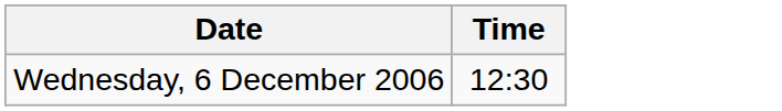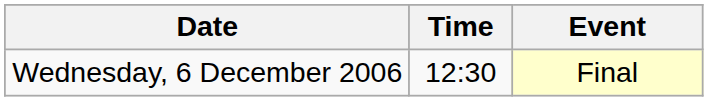+ column: Event | Final
